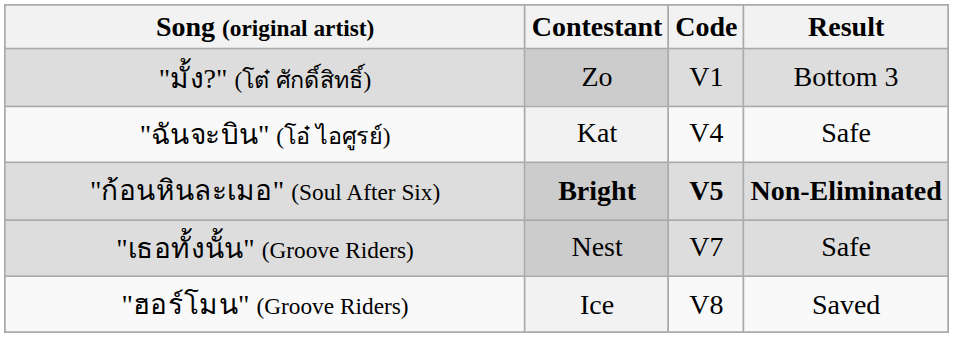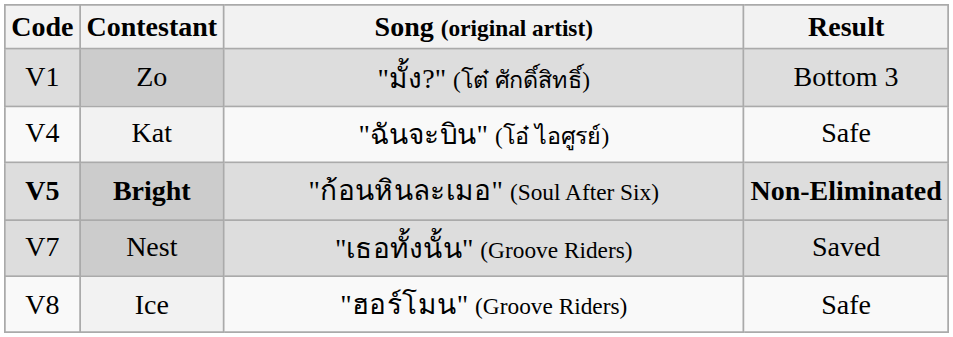columns swapped: Code <-> Song (original artist)
Nest | Result: Safe -> Saved
Ice | Result: Saved -> Safe
